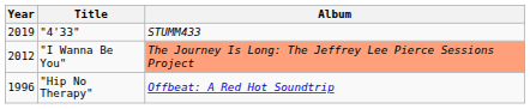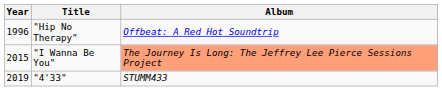rows swapped: "Hip No Therapy" <-> "4'33"
"I Wanna Be You" | Year: 2012 -> 2015
